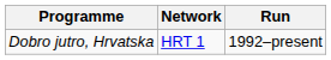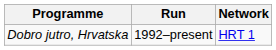columns swapped: Run <-> Network
